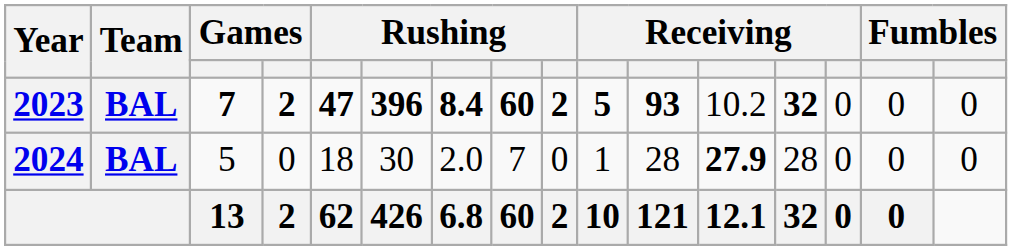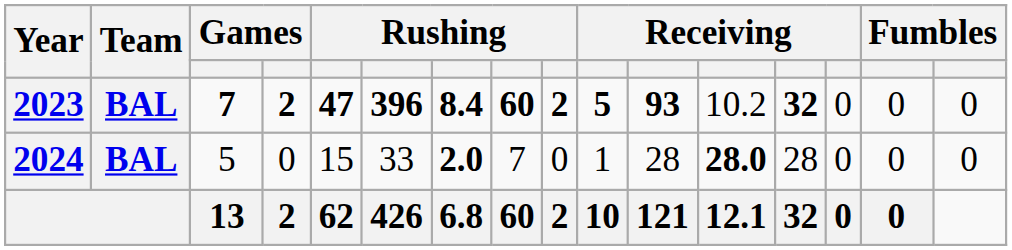2024 | column 5: 18 -> 15
2024 | column 6: 30 -> 33
2024 | column 7: normal -> bold
2024 | column 12: 27.9 -> 28.0
